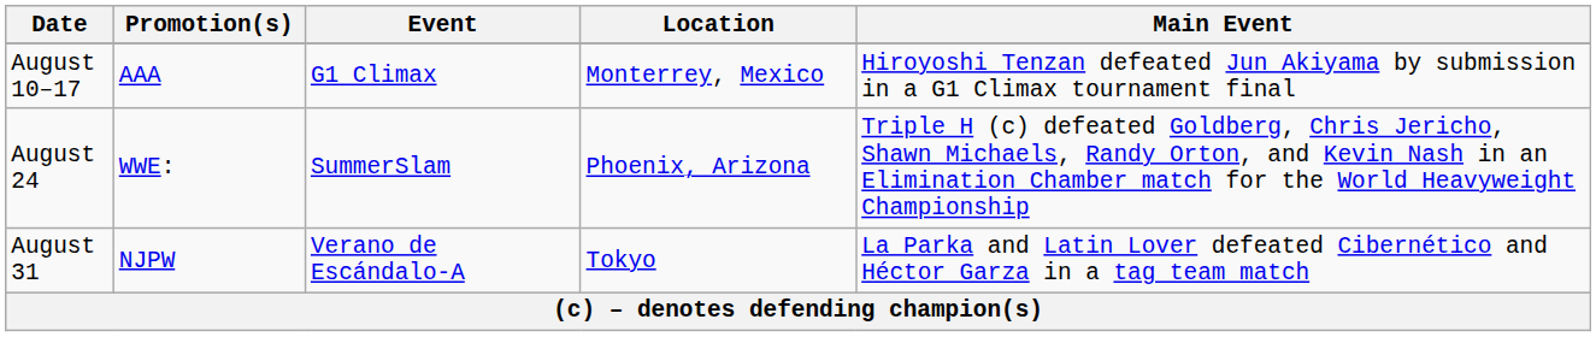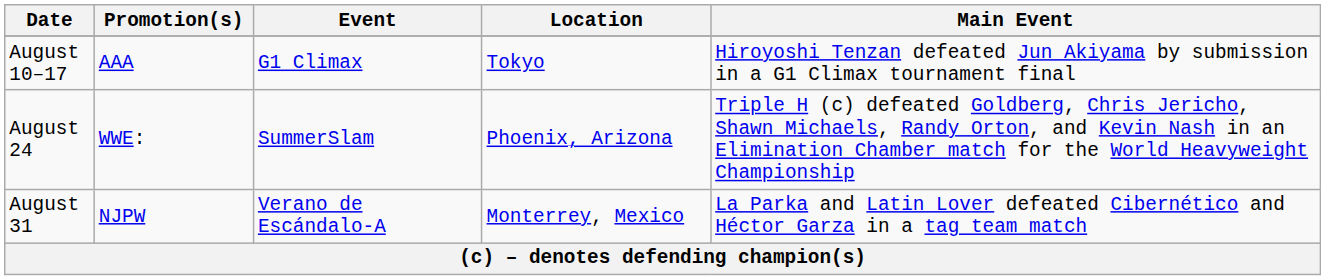August 10–17 | Location: Monterrey, Mexico -> Tokyo
August 31 | Location: Tokyo -> Monterrey, Mexico
